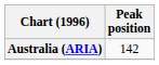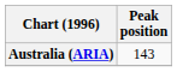Australia (ARIA) | Peak position: 142 -> 143
